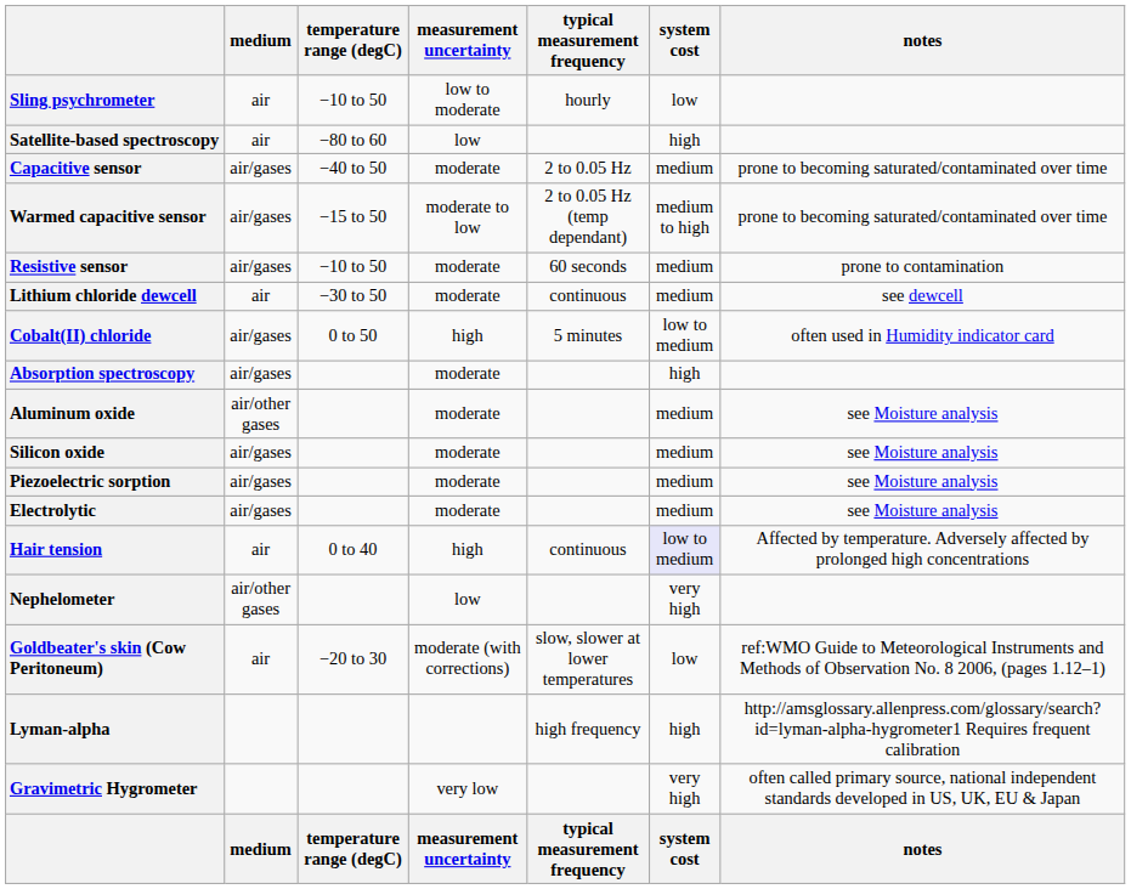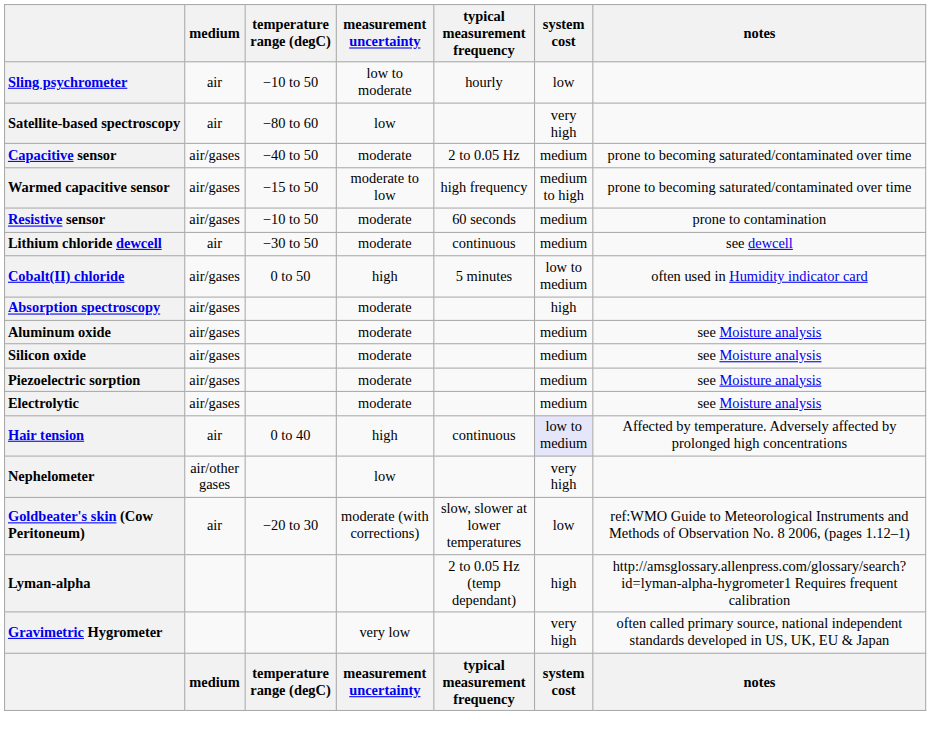Satellite-based spectroscopy | system cost: high -> very high
Warmed capacitive sensor | typical measurement frequency: 2 to 0.05 Hz (temp dependant) -> high frequency
Aluminum oxide | medium: air/other gases -> air/gases
Lyman-alpha | typical measurement frequency: high frequency -> 2 to 0.05 Hz (temp dependant)
